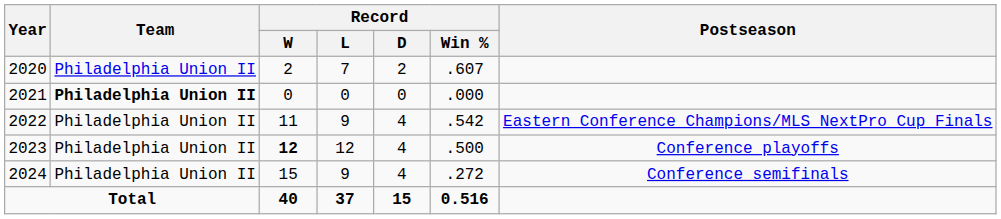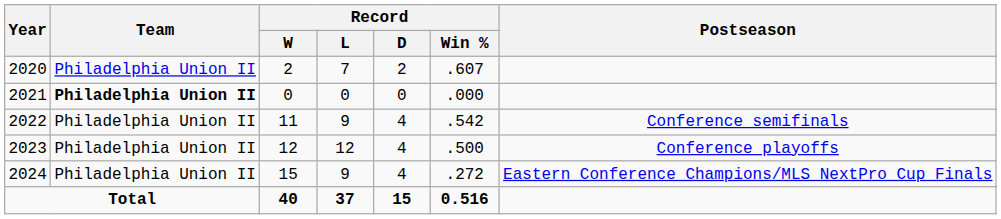2022 | Postseason: Eastern Conference Champions/MLS NextPro Cup Finals -> Conference semifinals
2023 | Record / W: bold -> normal
2024 | Postseason: Conference semifinals -> Eastern Conference Champions/MLS NextPro Cup Finals
